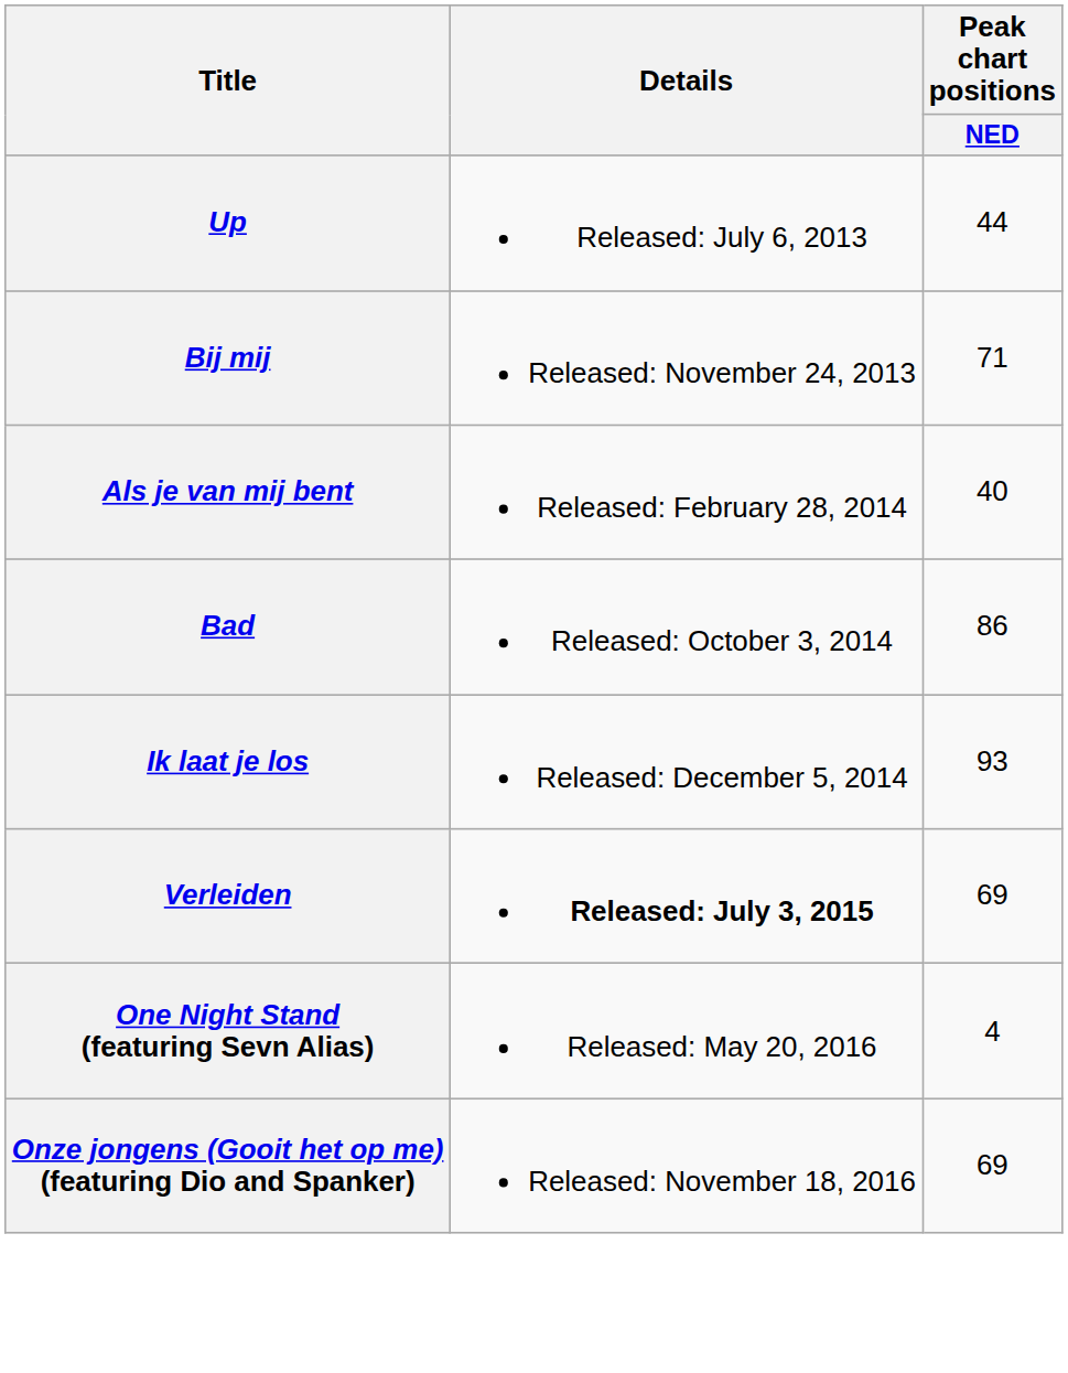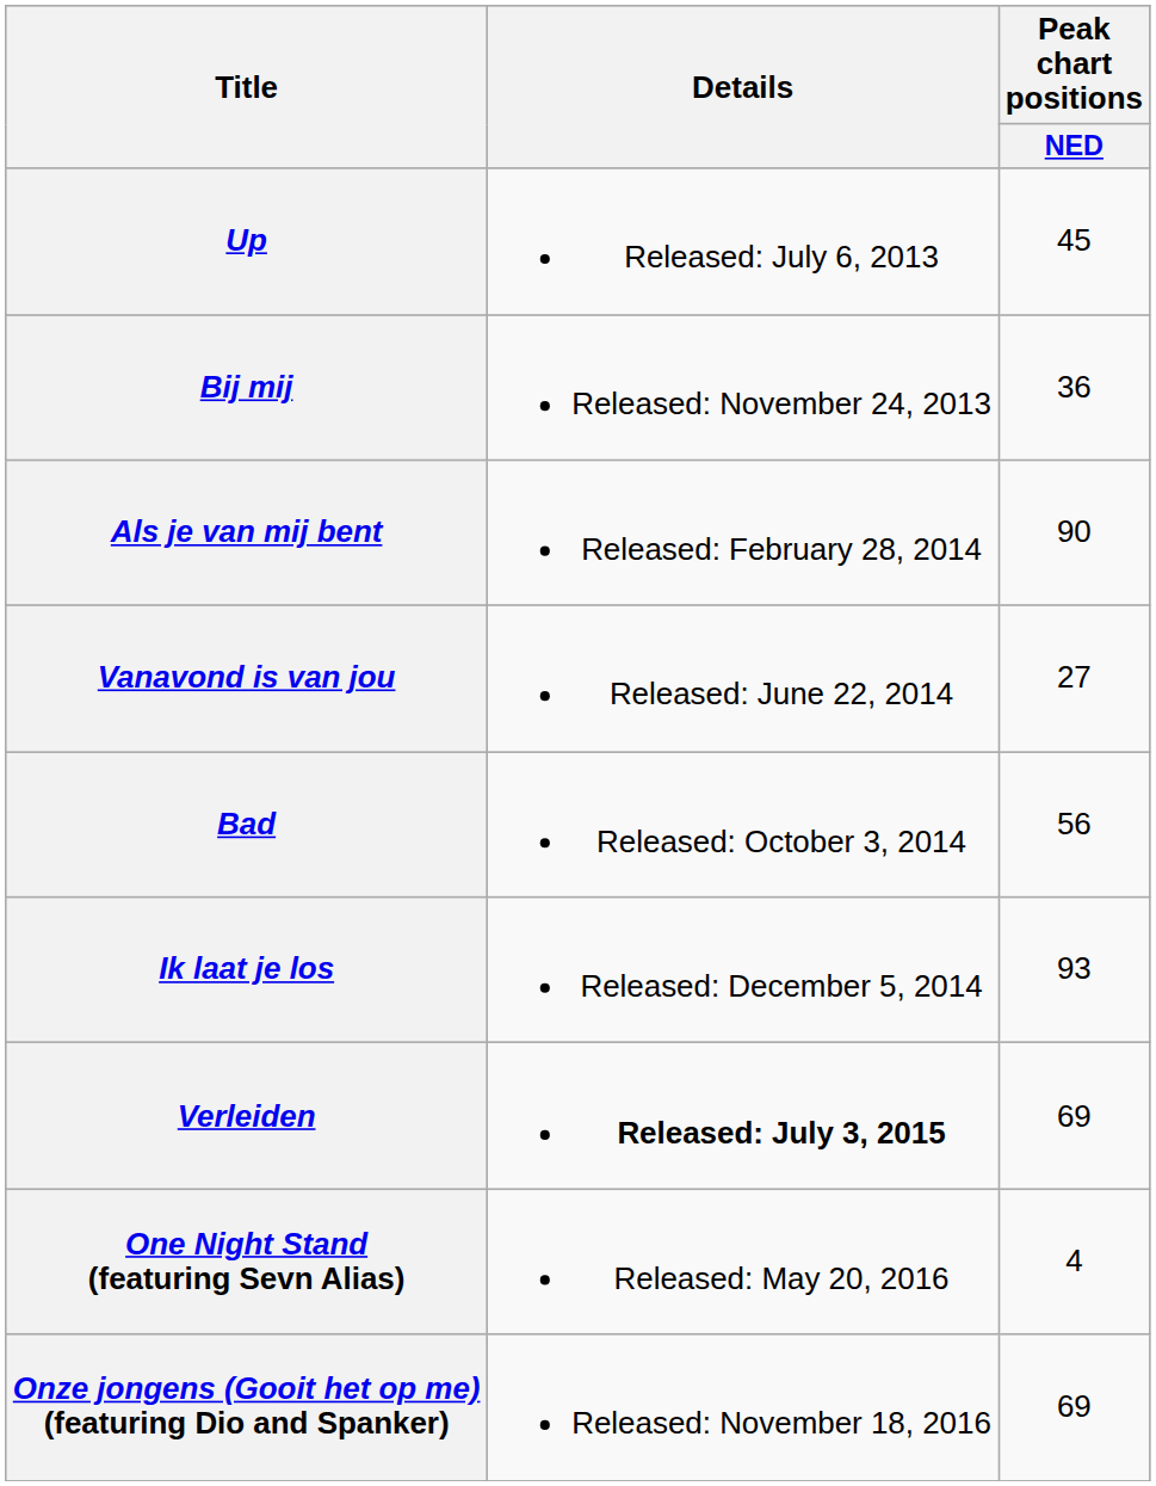Up | Peak chart positions / NED: 44 -> 45
Bij mij | Peak chart positions / NED: 71 -> 36
Als je van mij bent | Peak chart positions / NED: 40 -> 90
+ row: Vanavond is van jou | Released: June 22, 2014 | 27
Bad | Peak chart positions / NED: 86 -> 56
